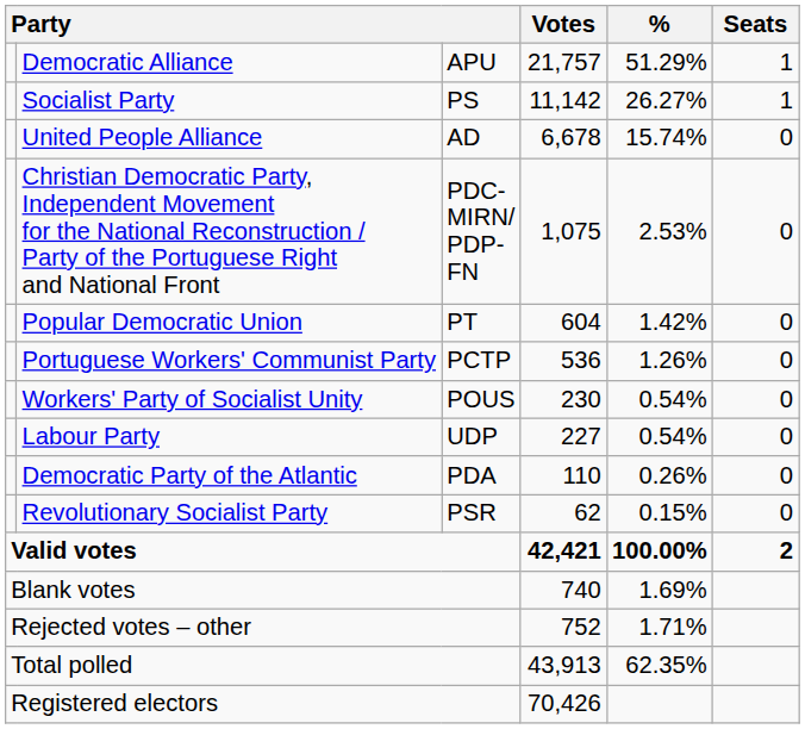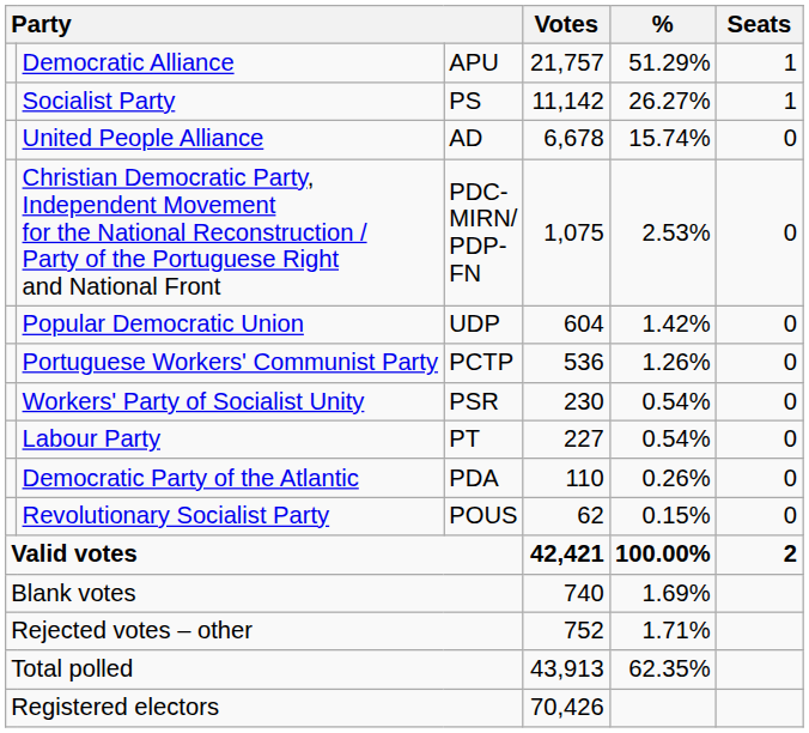Popular Democratic Union | column 3: PT -> UDP
Workers' Party of Socialist Unity | column 3: POUS -> PSR
Labour Party | column 3: UDP -> PT
Revolutionary Socialist Party | column 3: PSR -> POUS
